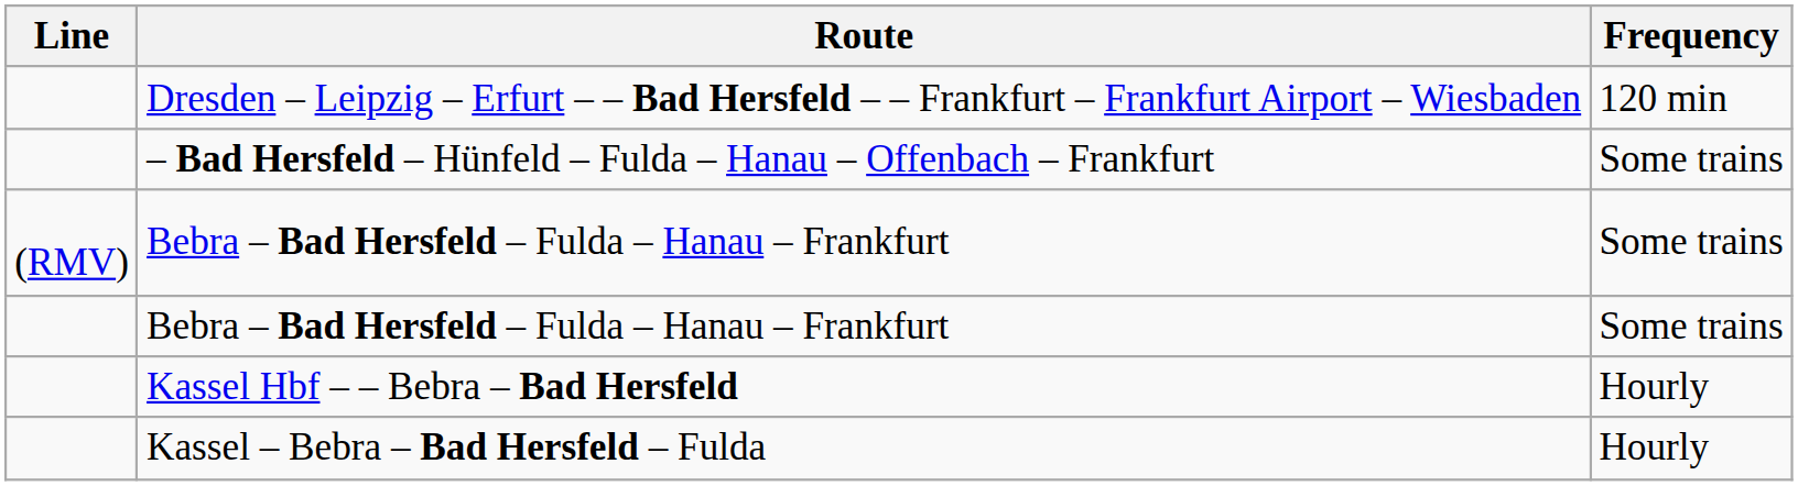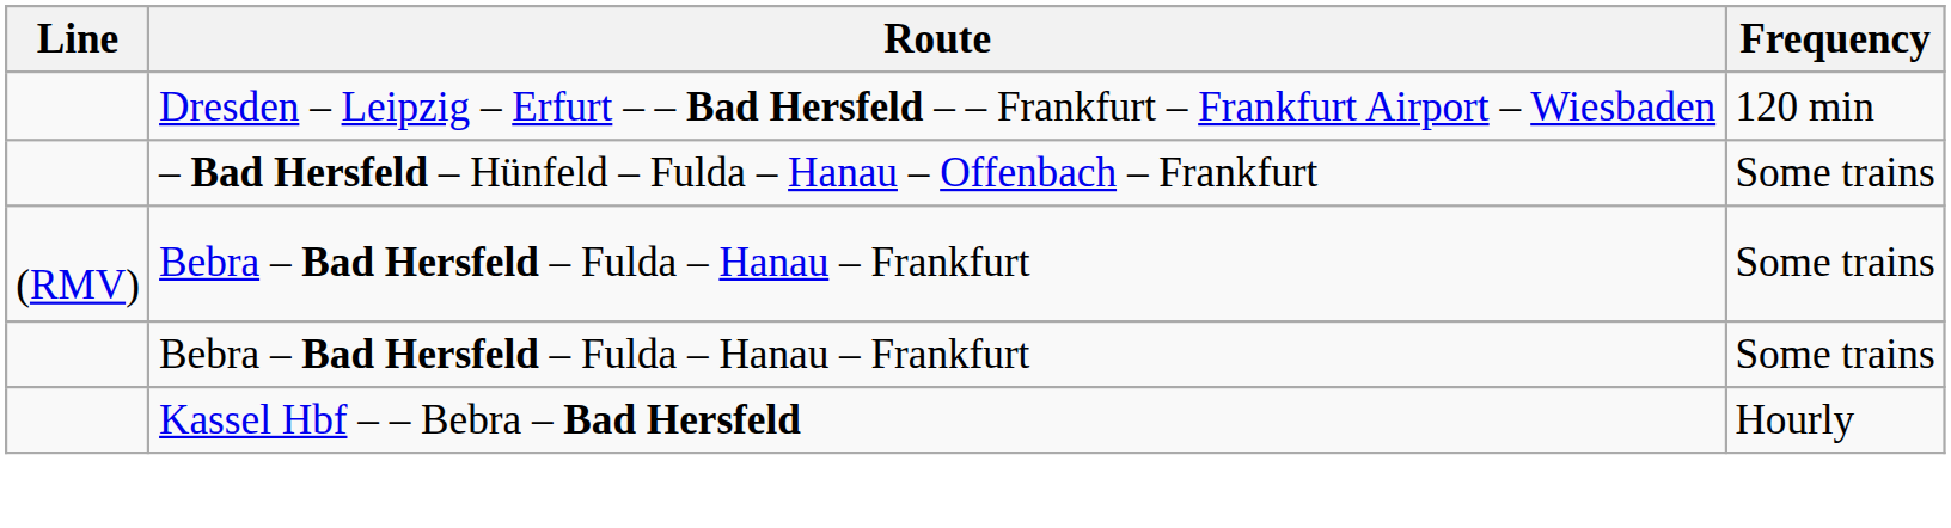- row: Kassel – Bebra – Bad Hersfeld – Fulda | Hourly
